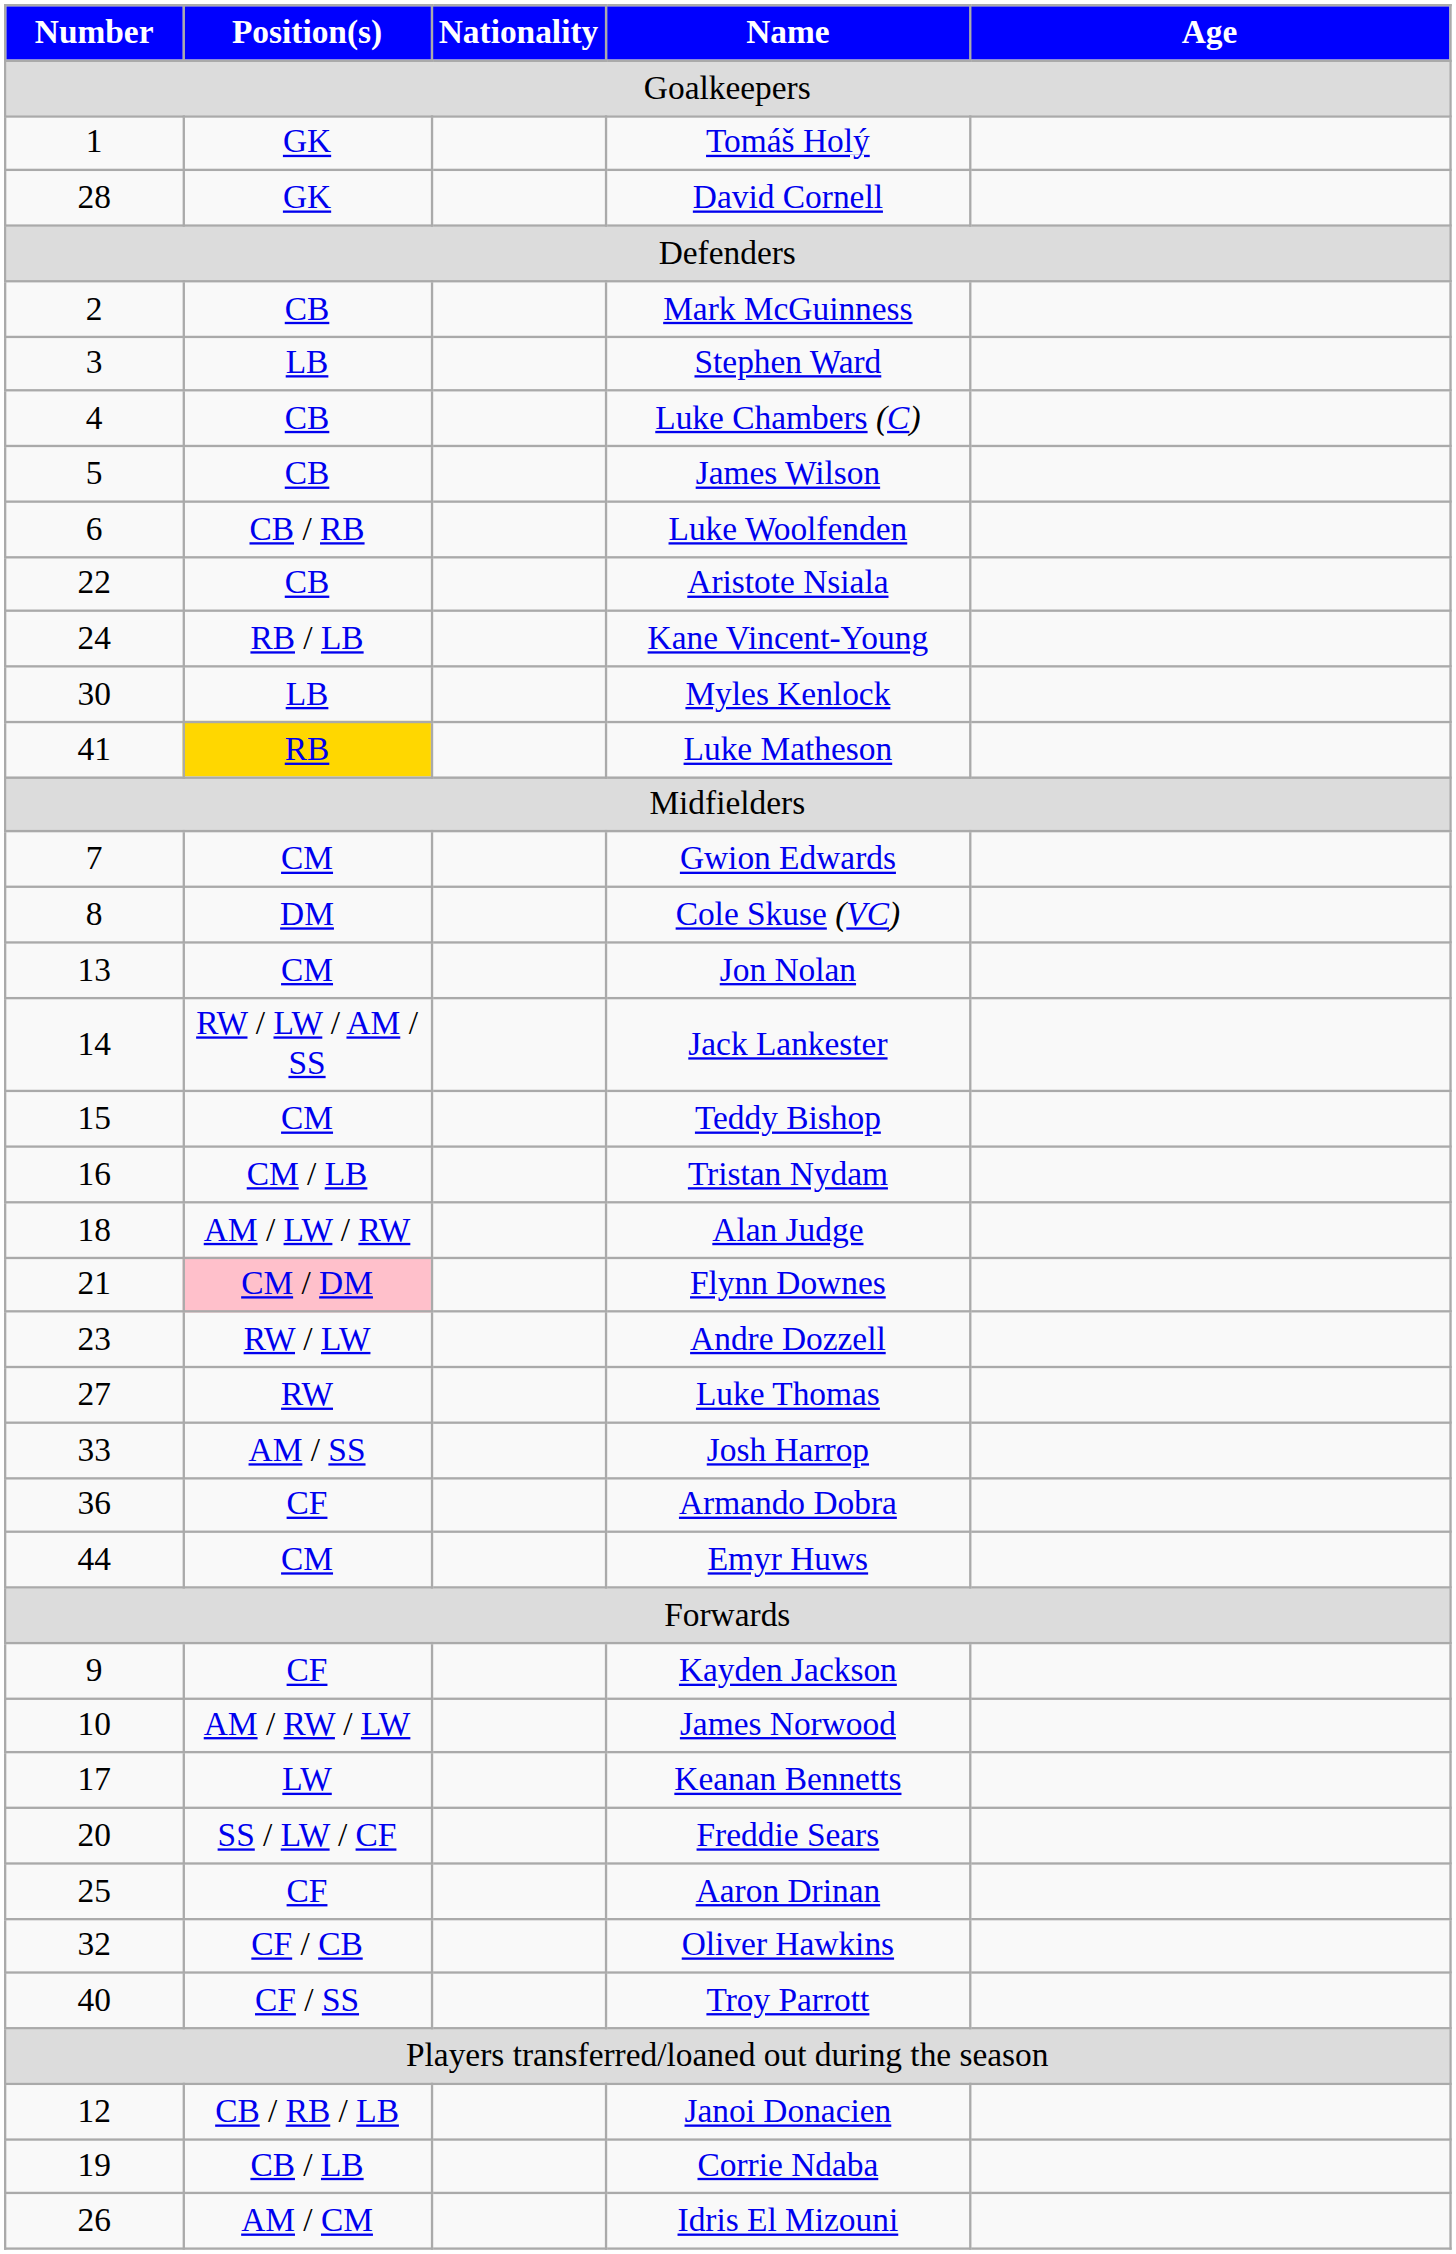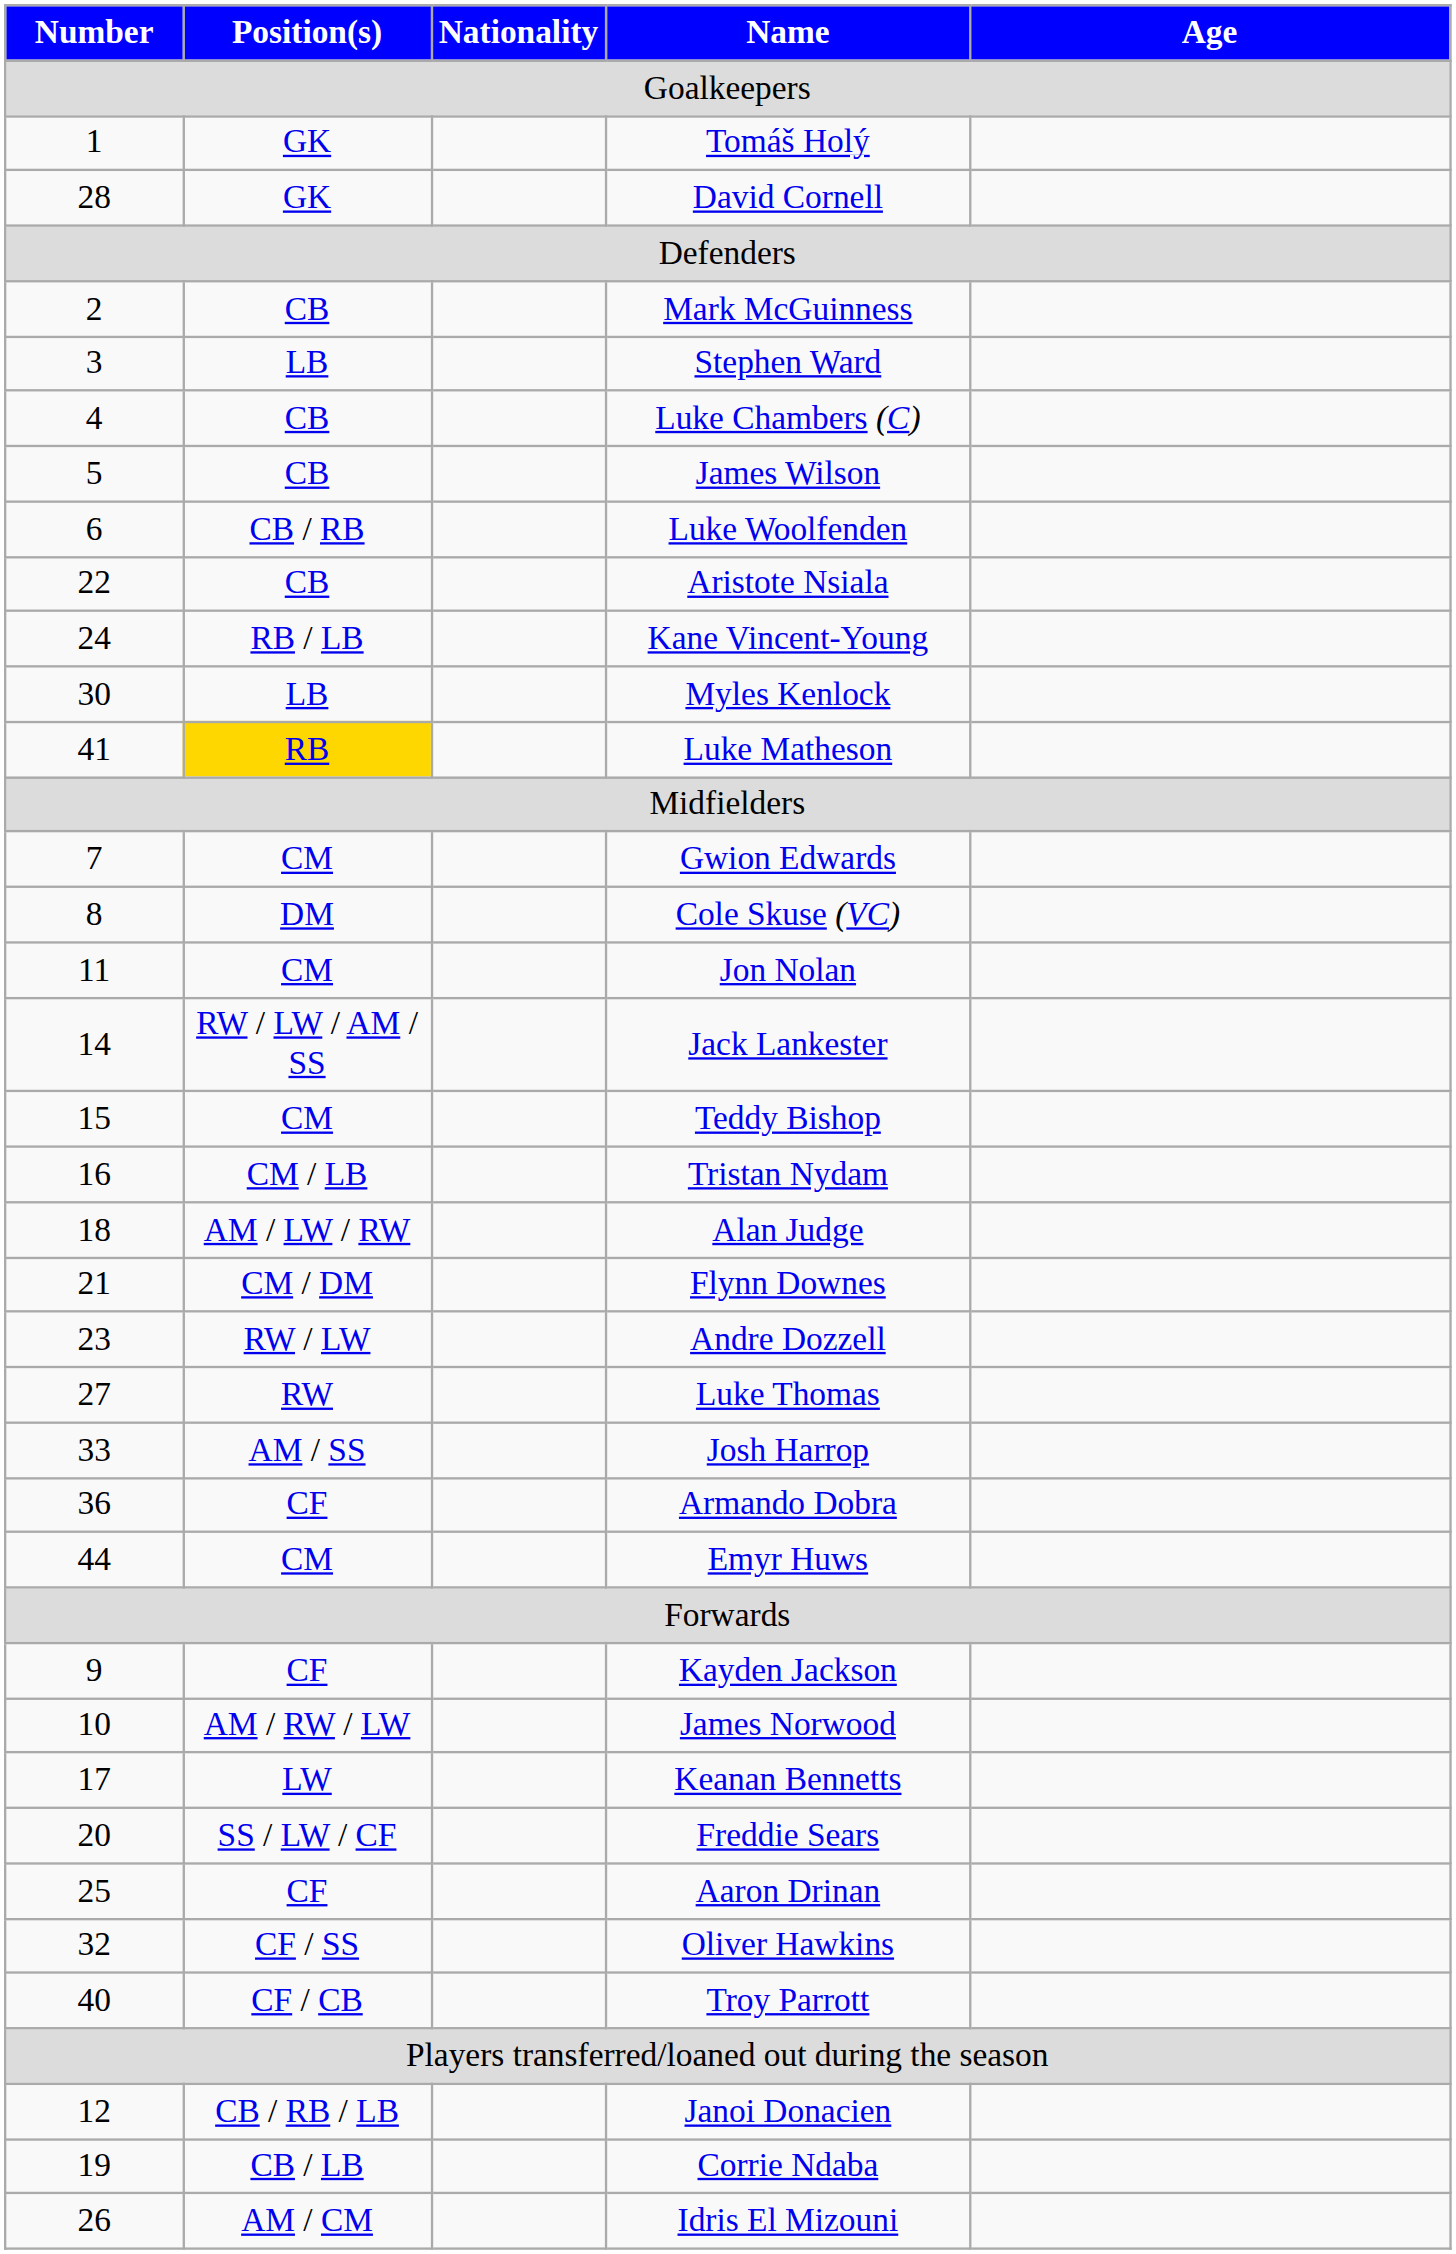Jon Nolan | Number: 13 -> 11
Flynn Downes | Position(s): pink background -> no background
Oliver Hawkins | Position(s): CF / CB -> CF / SS
Troy Parrott | Position(s): CF / SS -> CF / CB
